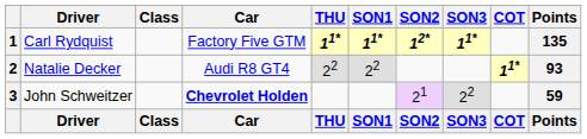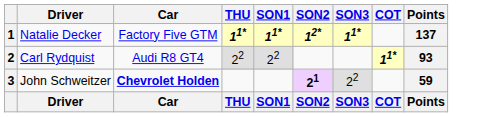- column: Class | Class
1 | Driver: Carl Rydquist -> Natalie Decker
1 | Points: 135 -> 137
2 | Driver: Natalie Decker -> Carl Rydquist
3 | SON2: normal -> bold
